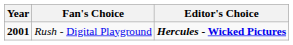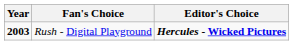Rush - Digital Playground | Year: 2001 -> 2003
